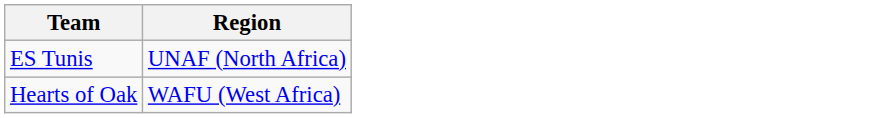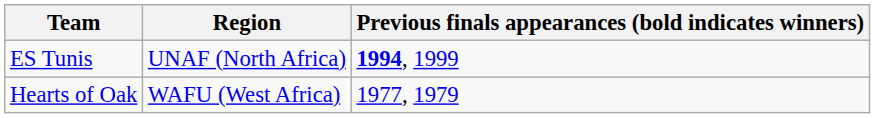+ column: Previous finals appearances (bold indicates winners) | 1994, 1999 | 1977, 1979
